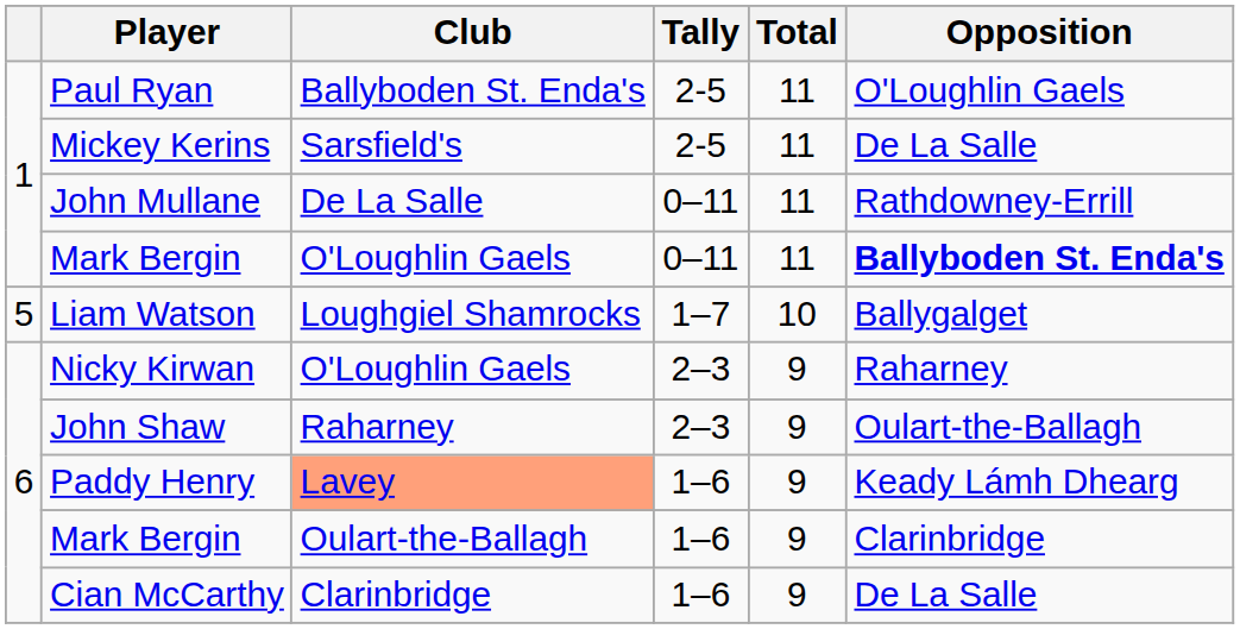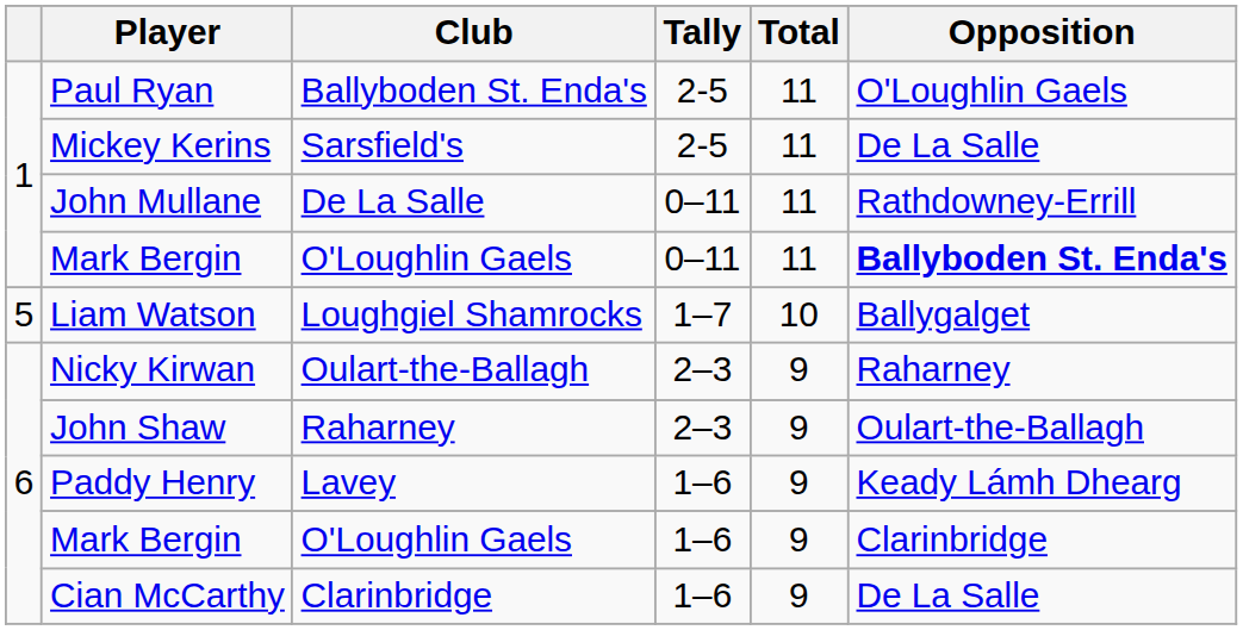Nicky Kirwan | Club: O'Loughlin Gaels -> Oulart-the-Ballagh
Paddy Henry | Club: lightsalmon background -> no background
Mark Bergin / 1–6 | Club: Oulart-the-Ballagh -> O'Loughlin Gaels
